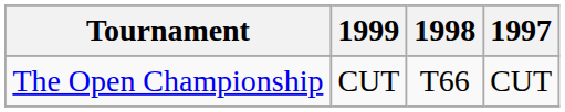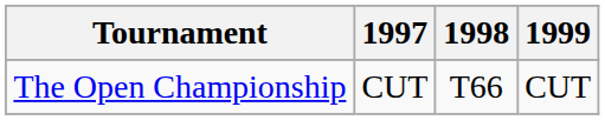columns swapped: 1997 <-> 1999
